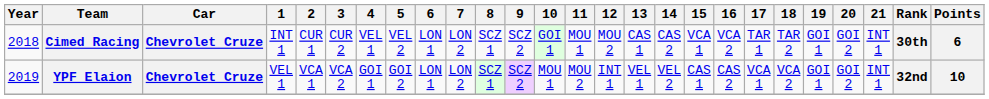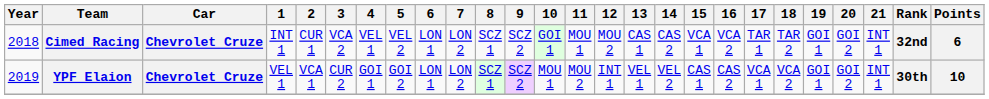Cimed Racing | 3: CUR 2 -> VCA 2
Cimed Racing | Rank: 30th -> 32nd
YPF Elaion | 3: VCA 2 -> CUR 2
YPF Elaion | Rank: 32nd -> 30th
